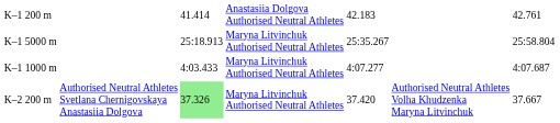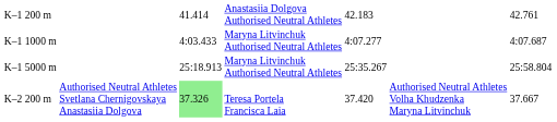rows swapped: K–1 1000 m <-> K–1 5000 m
K–2 200 m | column 4: Maryna Litvinchuk Authorised Neutral Athletes -> Teresa Portela Francisca Laia
